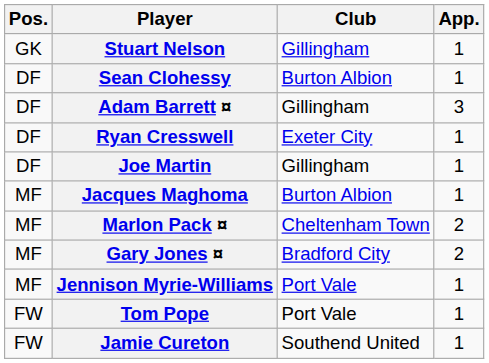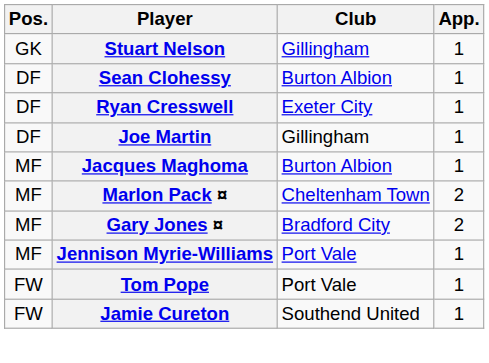- row: DF | Adam Barrett ¤ | Gillingham | 3
